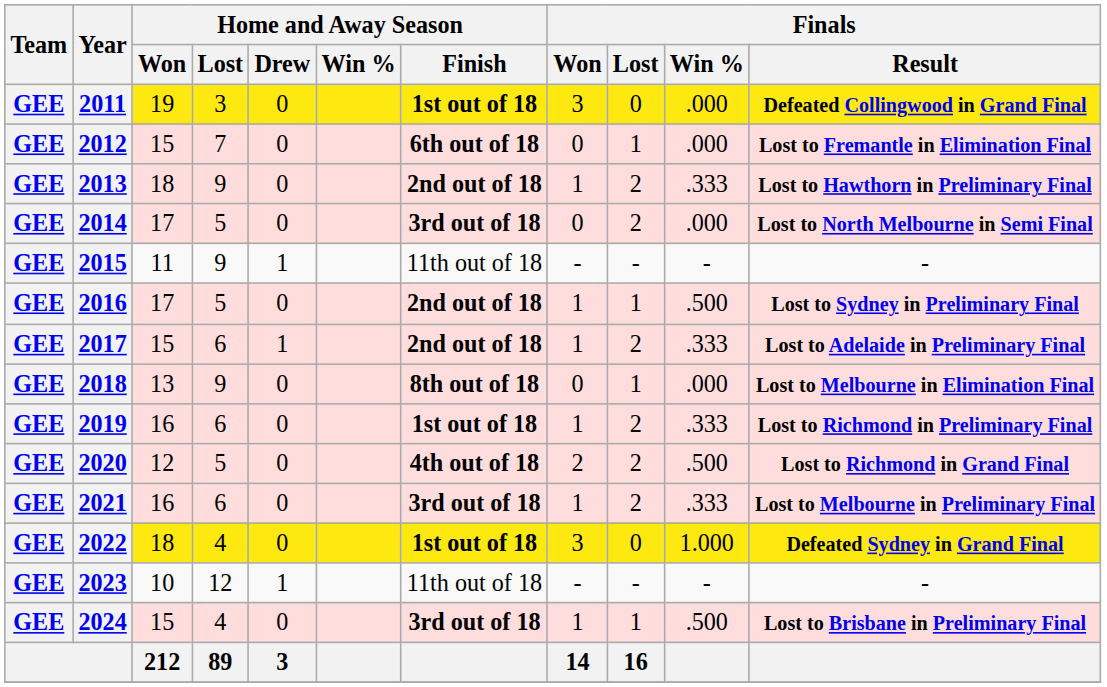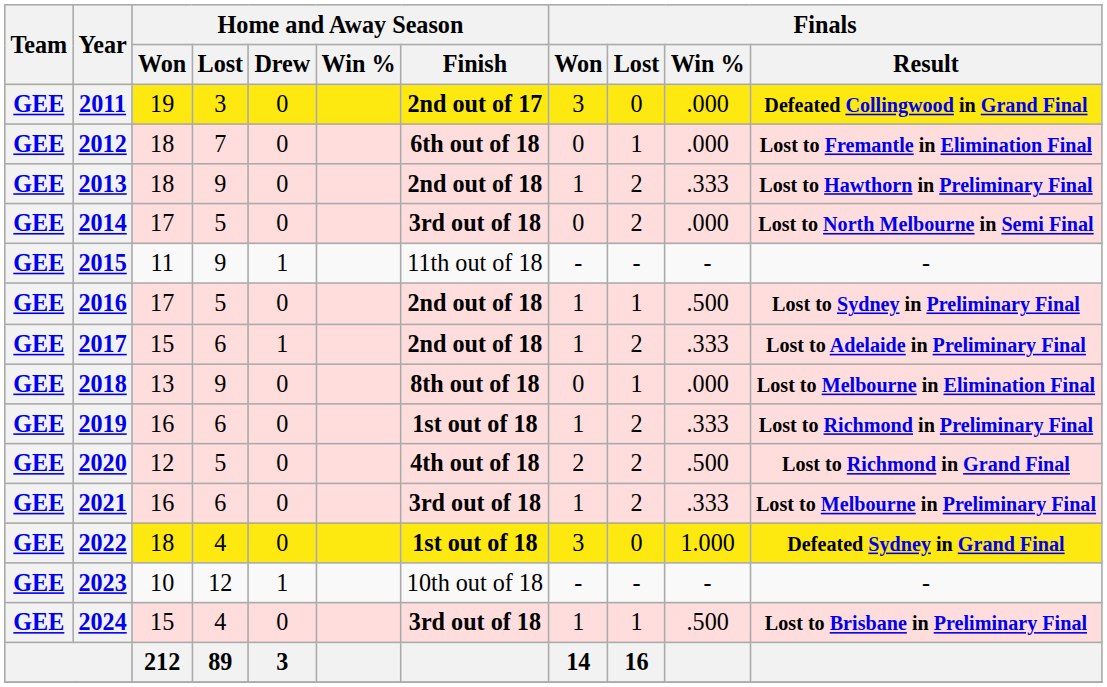2011 | Home and Away Season / Finish: 1st out of 18 -> 2nd out of 17
2012 | Home and Away Season / Won: 15 -> 18
2023 | Home and Away Season / Finish: 11th out of 18 -> 10th out of 18
